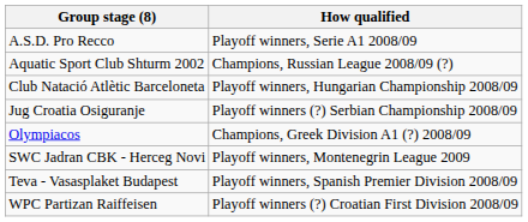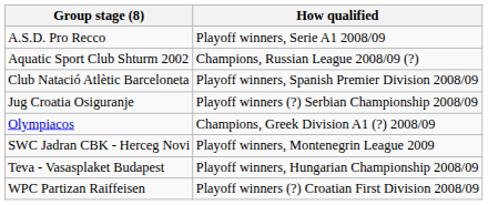Club Natació Atlètic Barceloneta | How qualified: Playoff winners, Hungarian Championship 2008/09 -> Playoff winners, Spanish Premier Division 2008/09
Teva - Vasasplaket Budapest | How qualified: Playoff winners, Spanish Premier Division 2008/09 -> Playoff winners, Hungarian Championship 2008/09
